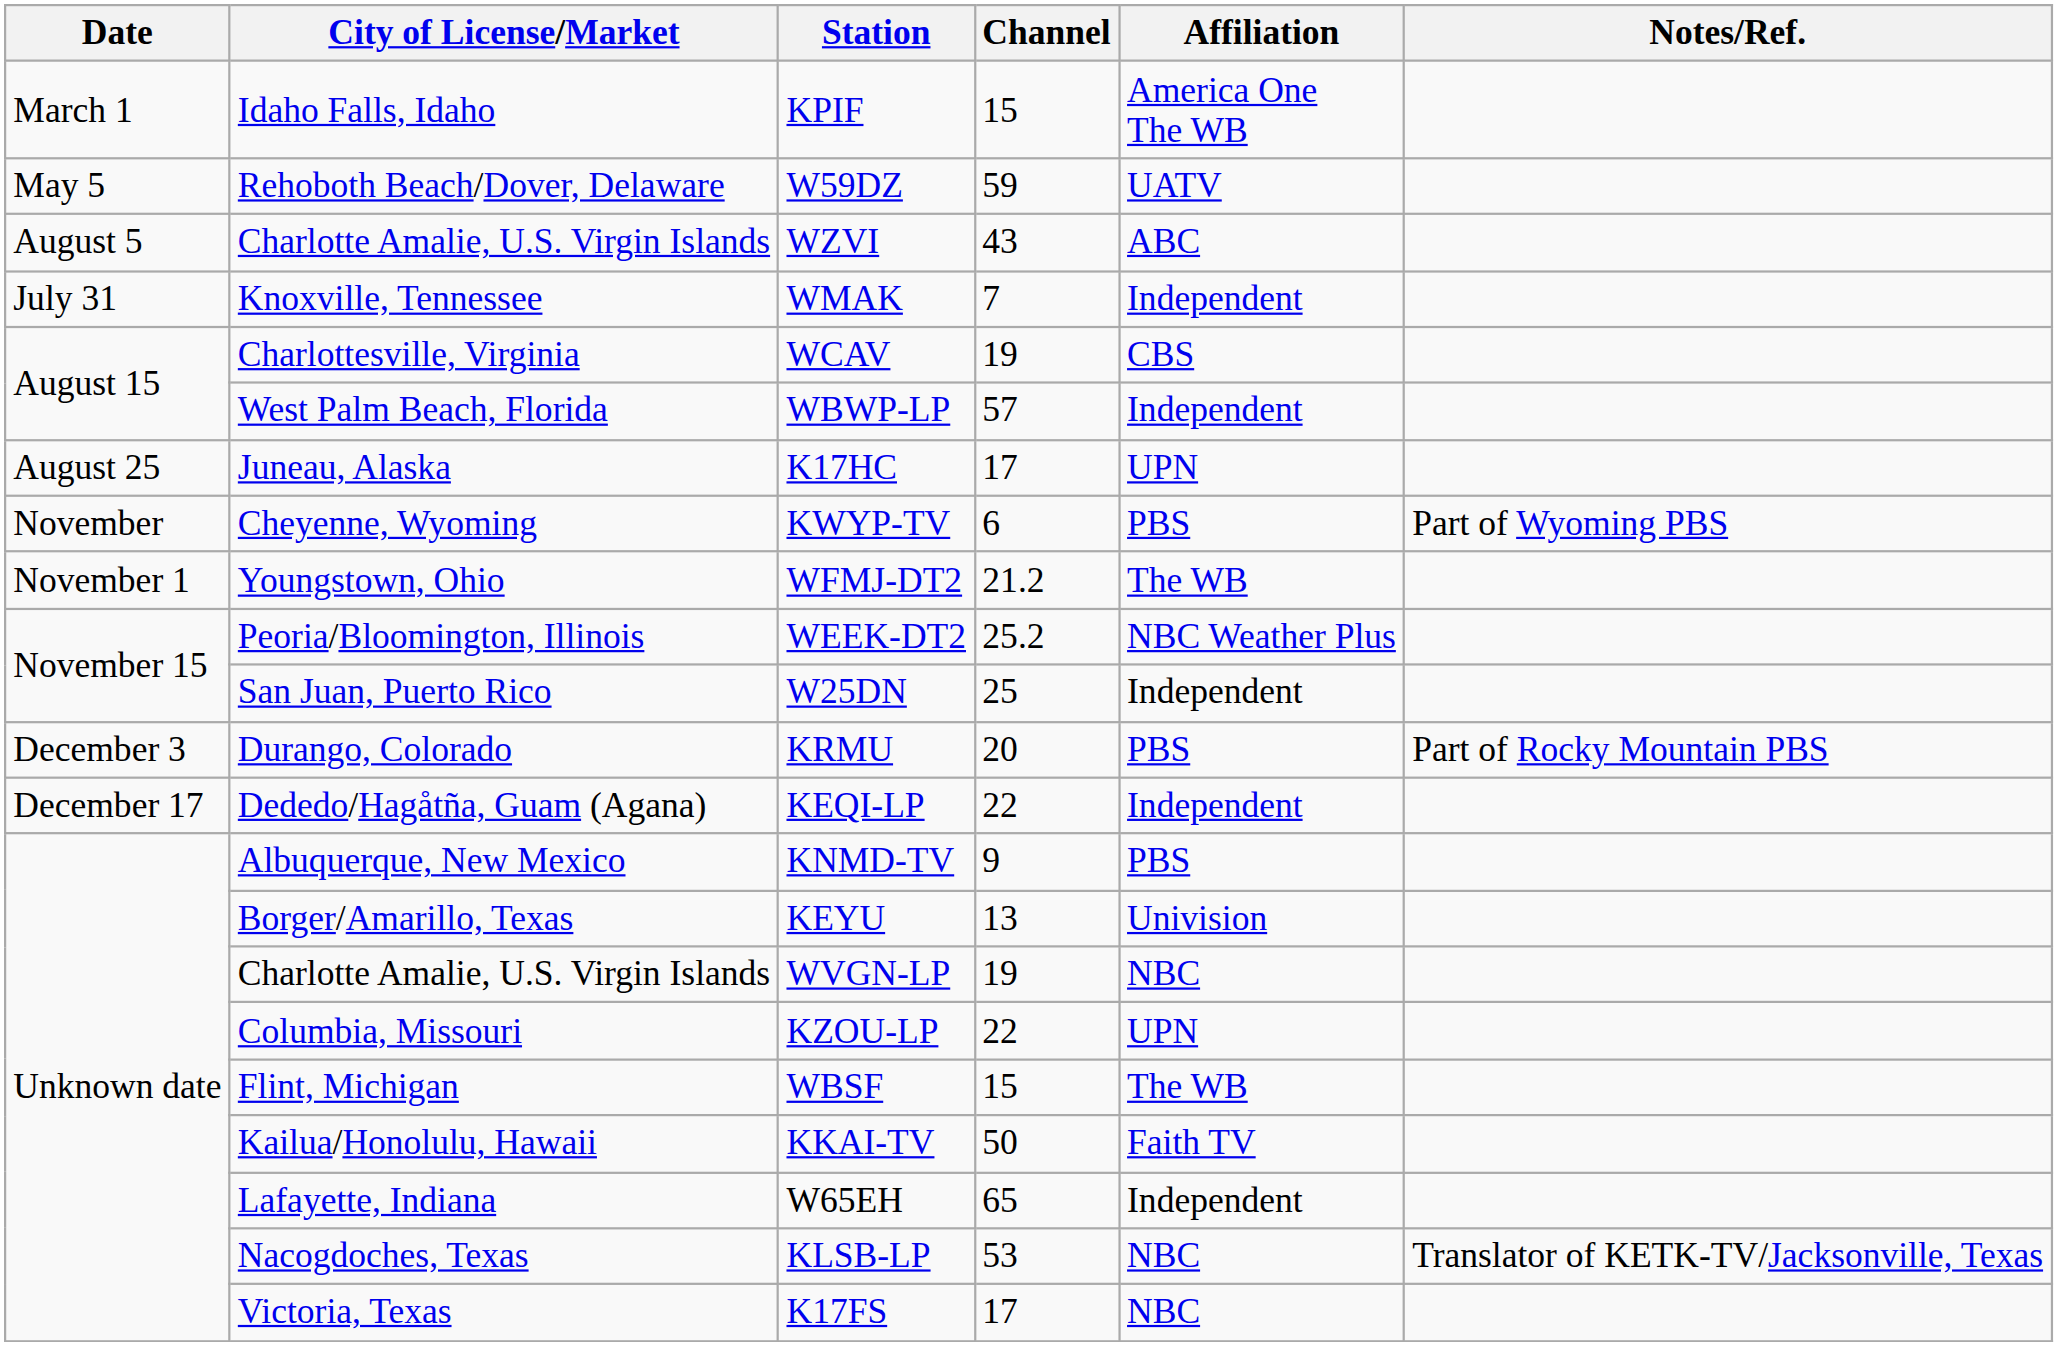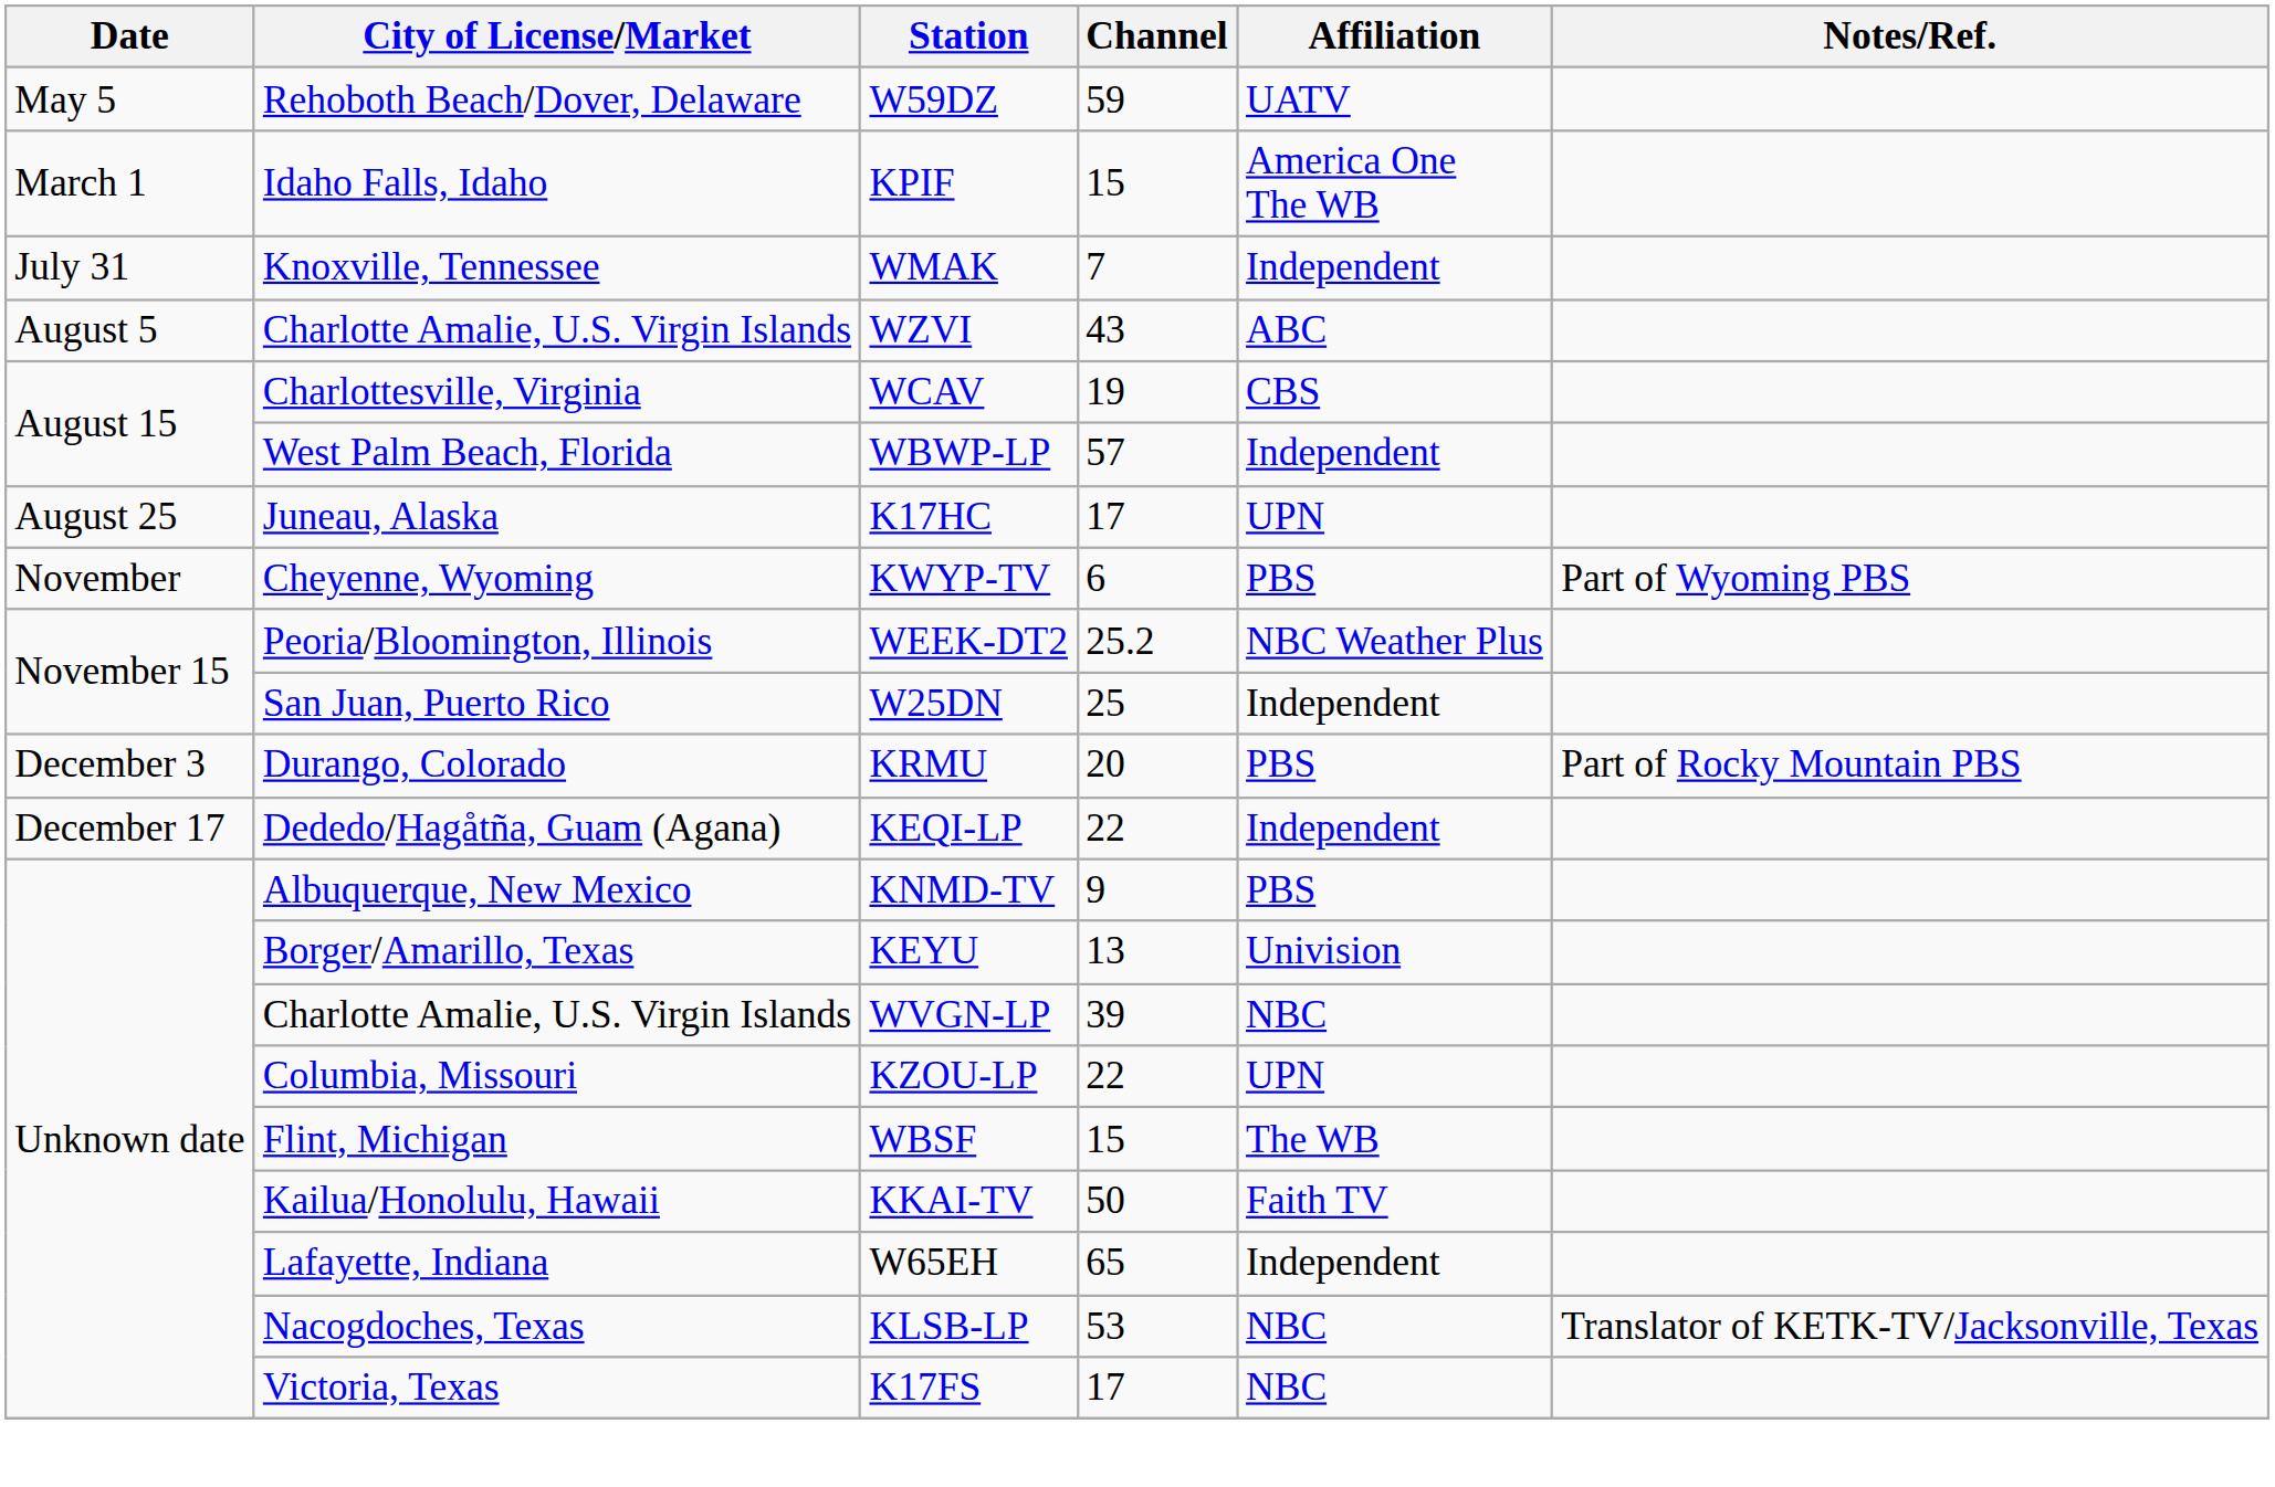rows swapped: KPIF <-> W59DZ
rows swapped: WMAK <-> WZVI
- row: November 1 | Youngstown, Ohio | WFMJ-DT2 | 21.2 | The WB
WVGN-LP | Channel: 19 -> 39
